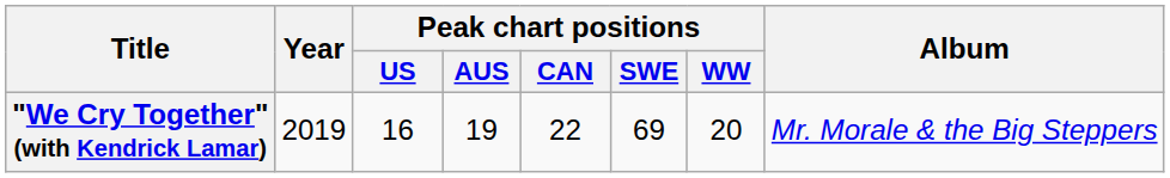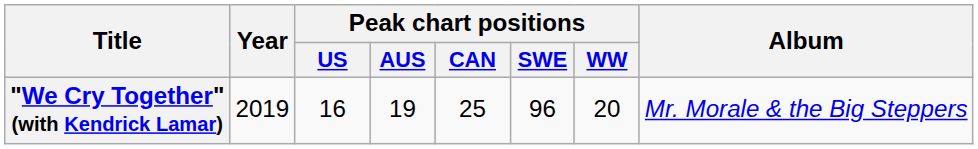"We Cry Together" (with Kendrick Lamar) | Peak chart positions / CAN: 22 -> 25
"We Cry Together" (with Kendrick Lamar) | Peak chart positions / SWE: 69 -> 96
